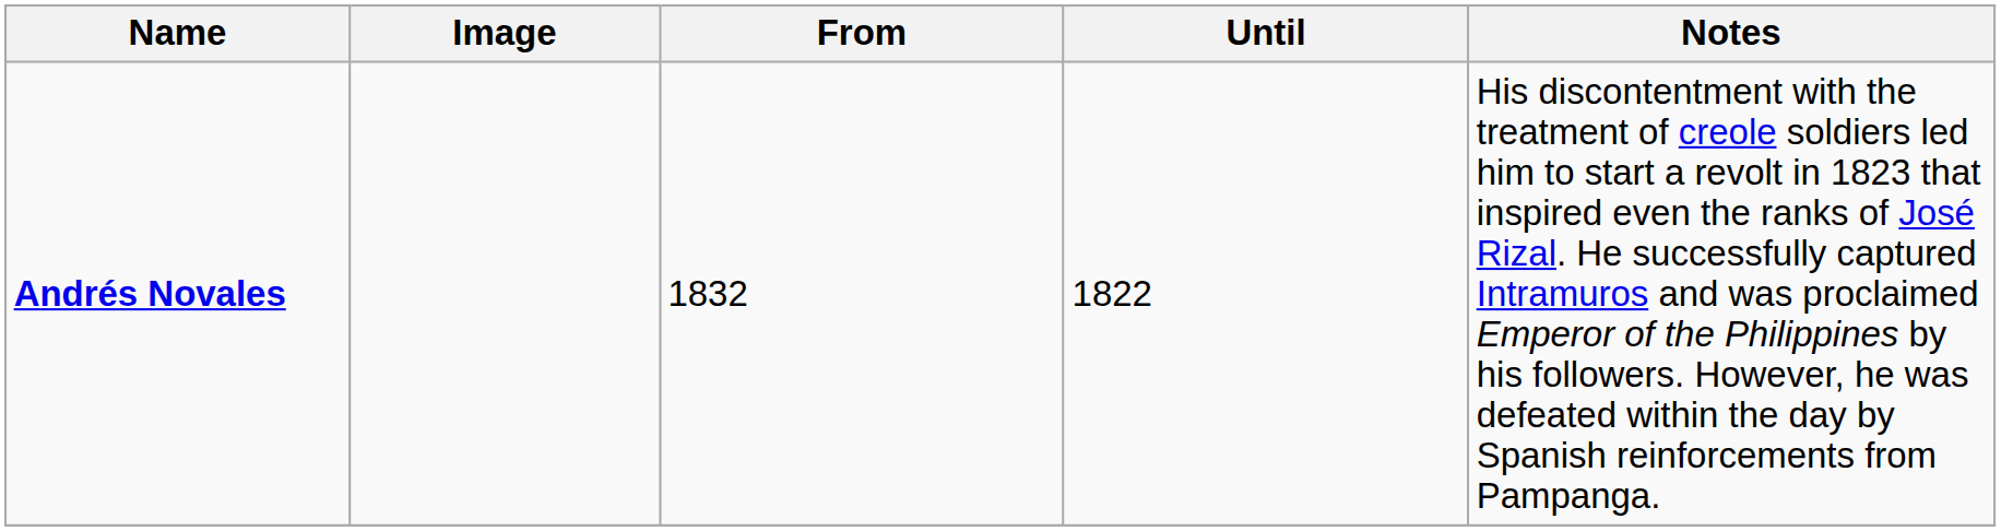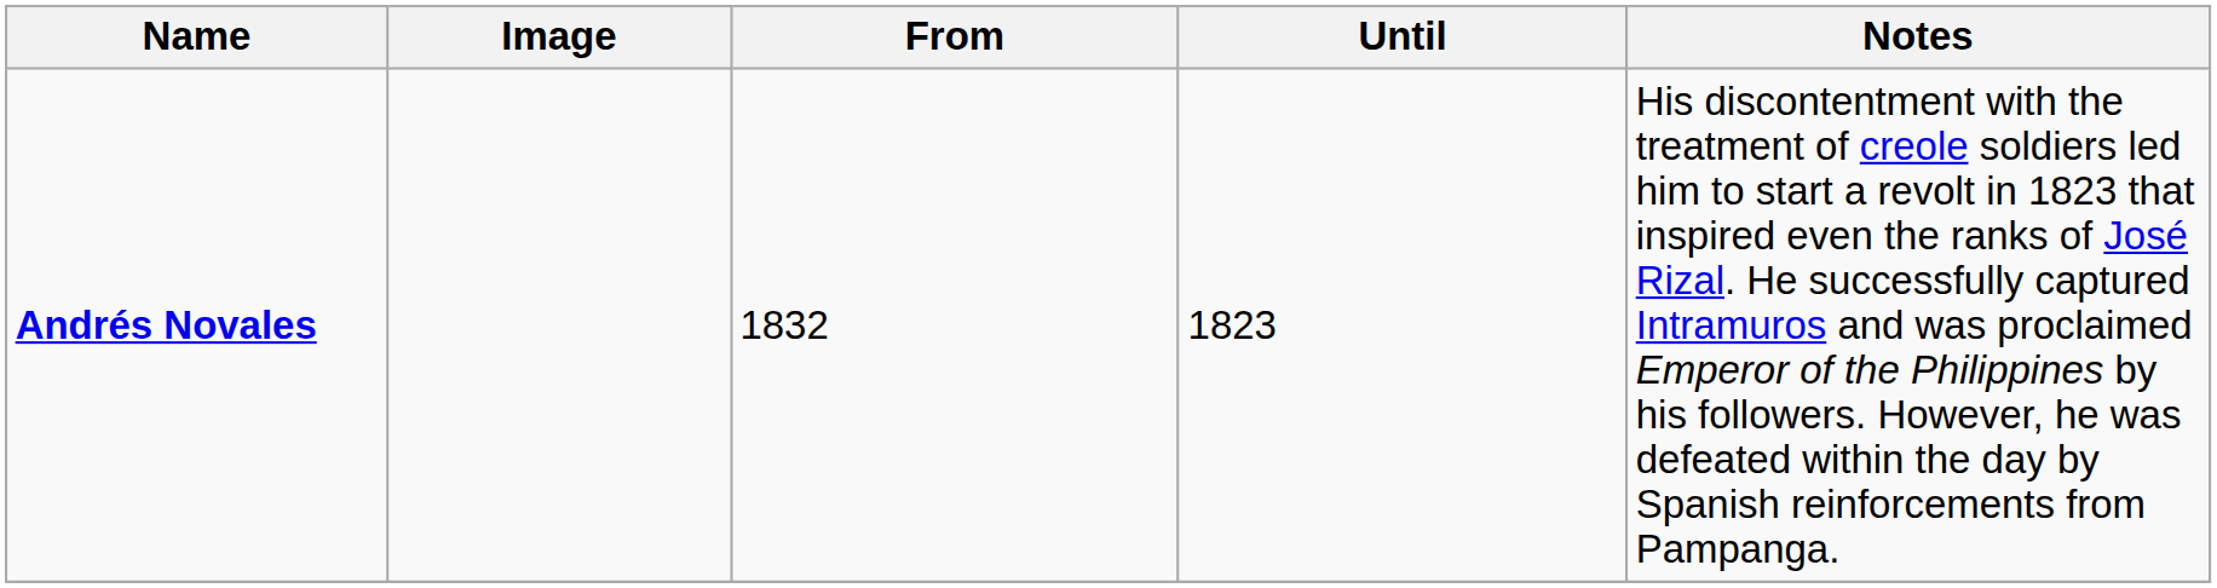Andrés Novales | Until: 1822 -> 1823
